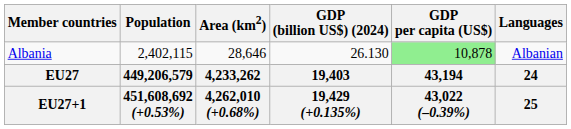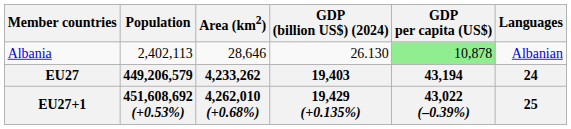Albania | Population: 2,402,115 -> 2,402,113
